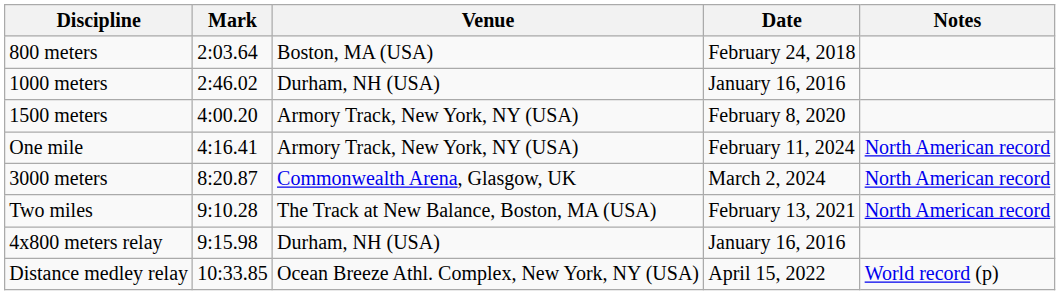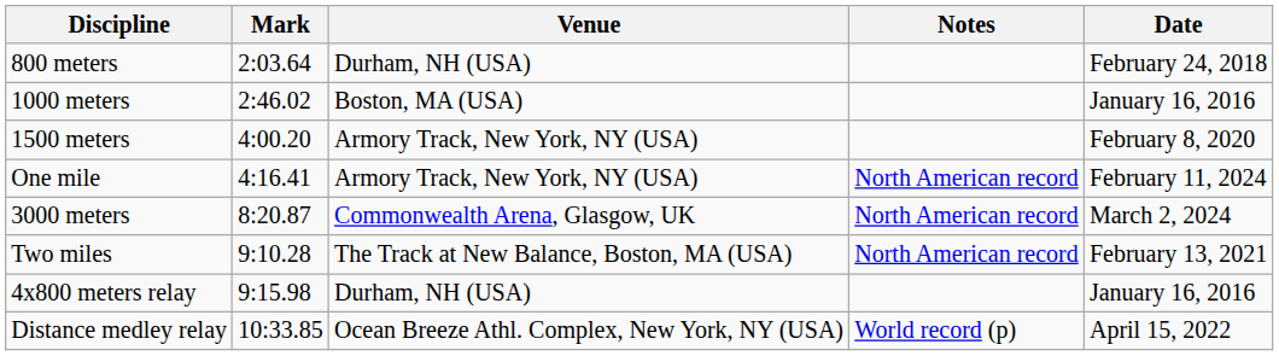columns swapped: Date <-> Notes
800 meters | Venue: Boston, MA (USA) -> Durham, NH (USA)
1000 meters | Venue: Durham, NH (USA) -> Boston, MA (USA)
